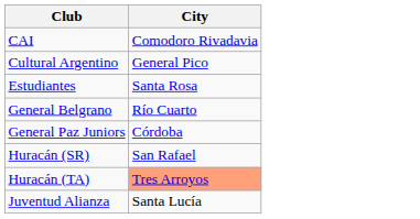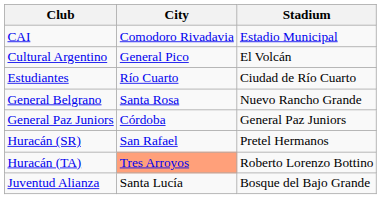+ column: Stadium | Estadio Municipal | El Volcán | Ciudad de Río Cuarto | Nuevo Rancho Grande | General Paz Juniors | Pretel Hermanos | Roberto Lorenzo Bottino | Bosque del Bajo Grande
Estudiantes | City: Santa Rosa -> Río Cuarto
General Belgrano | City: Río Cuarto -> Santa Rosa
